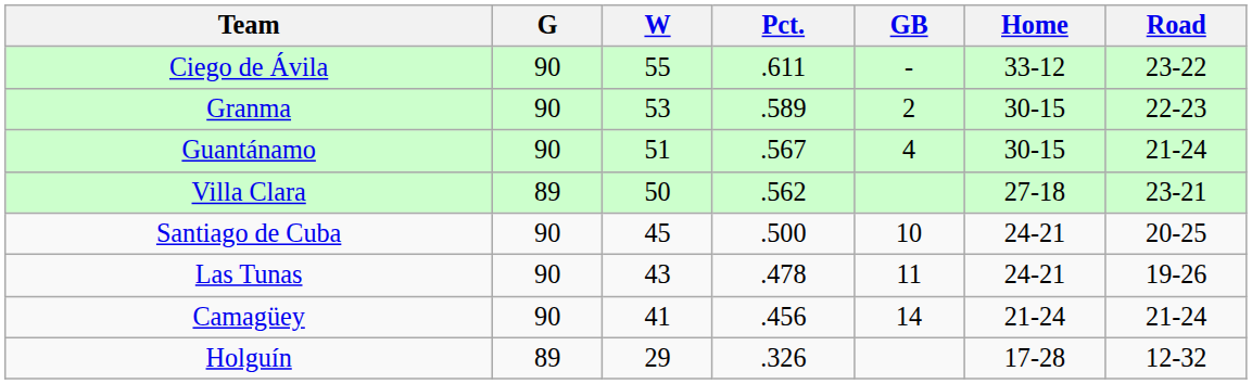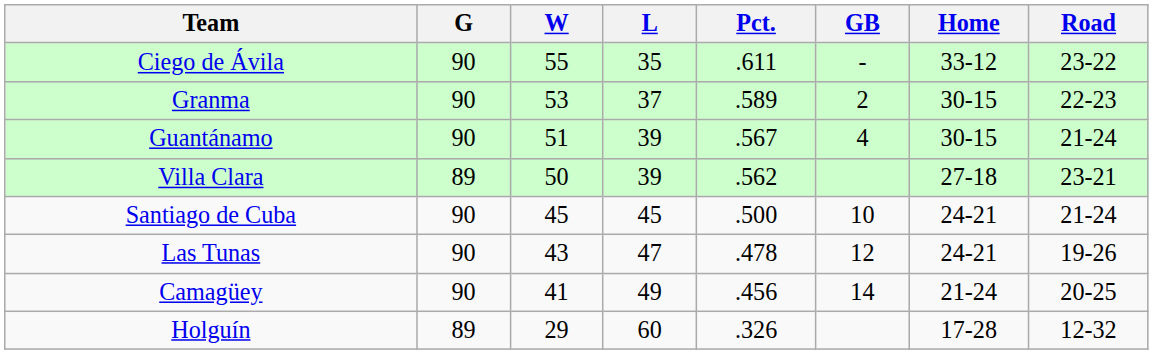+ column: L | 35 | 37 | 39 | 39 | 45 | 47 | 49 | 60
Santiago de Cuba | Road: 20-25 -> 21-24
Las Tunas | GB: 11 -> 12
Camagüey | Road: 21-24 -> 20-25
